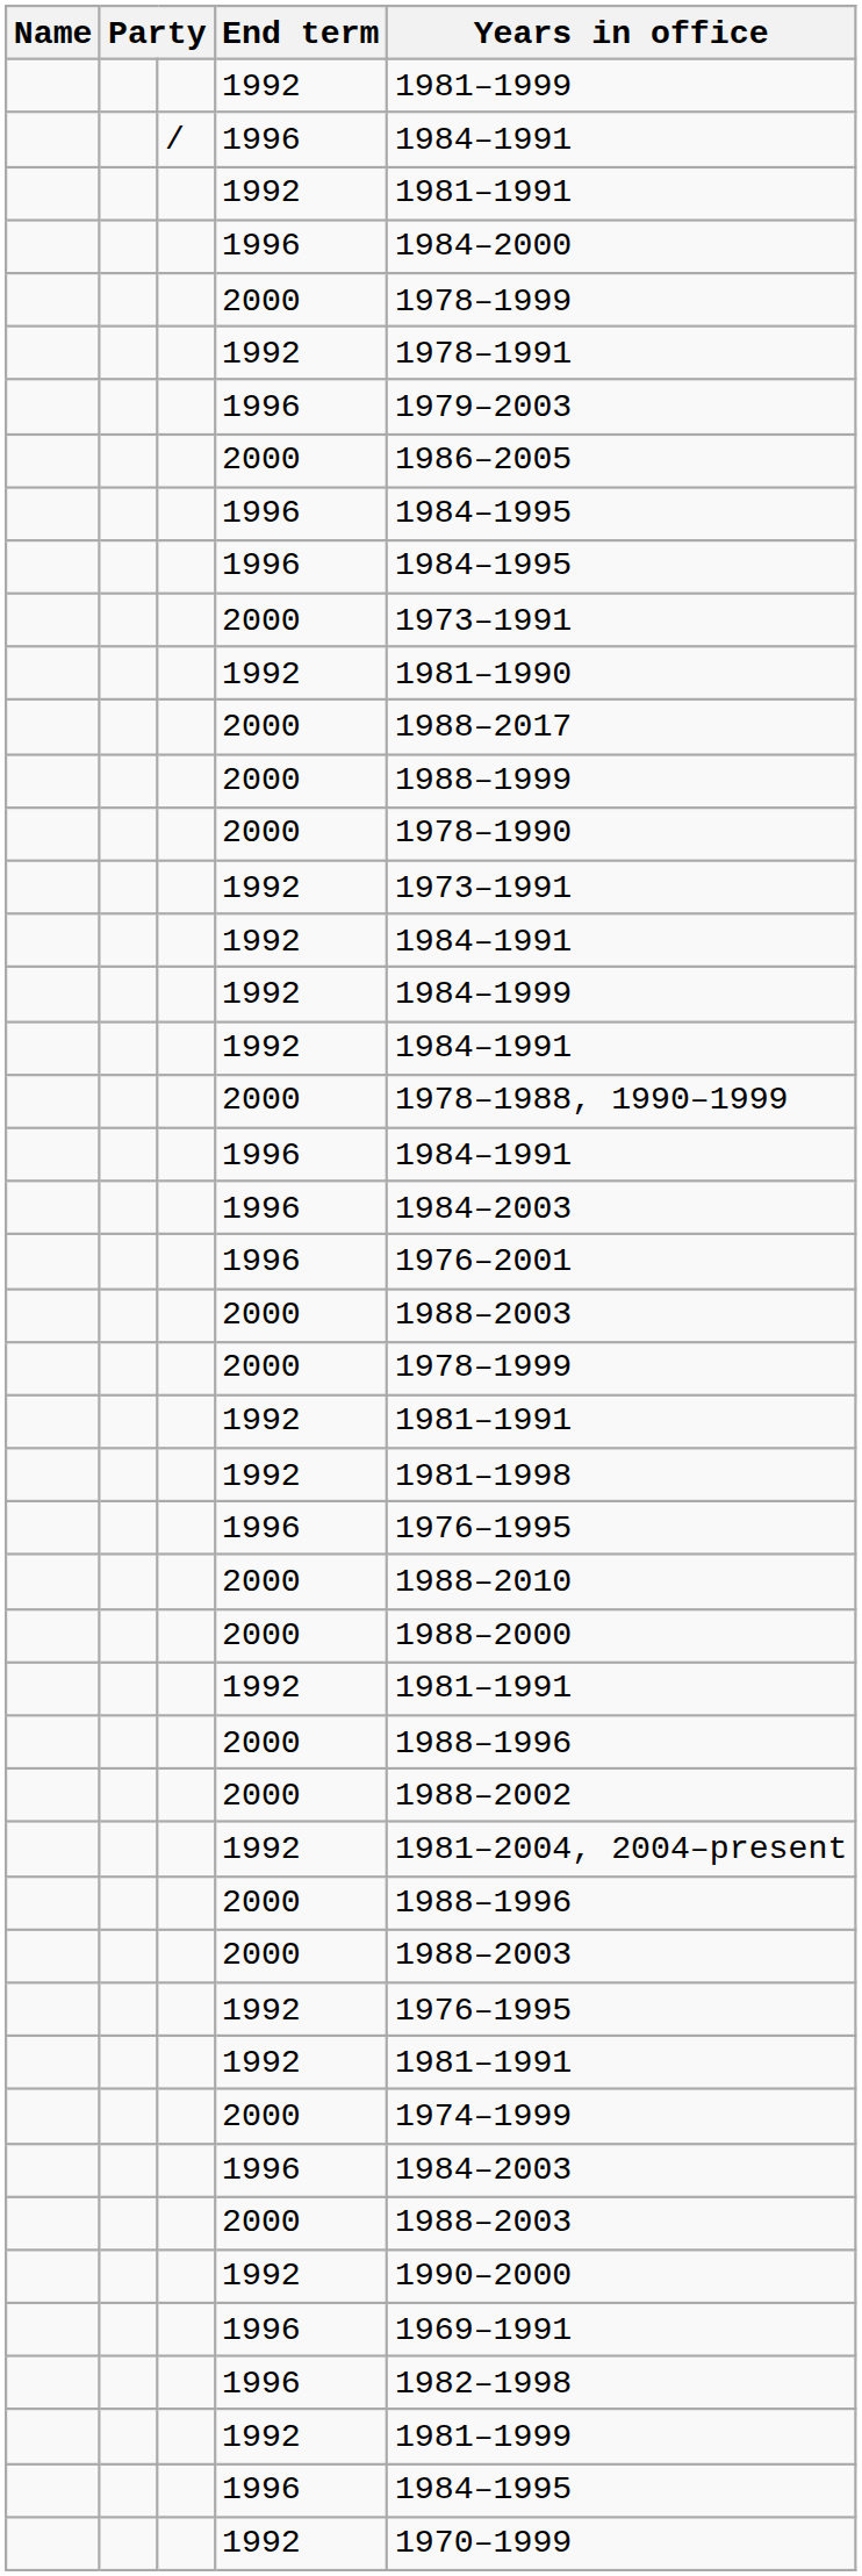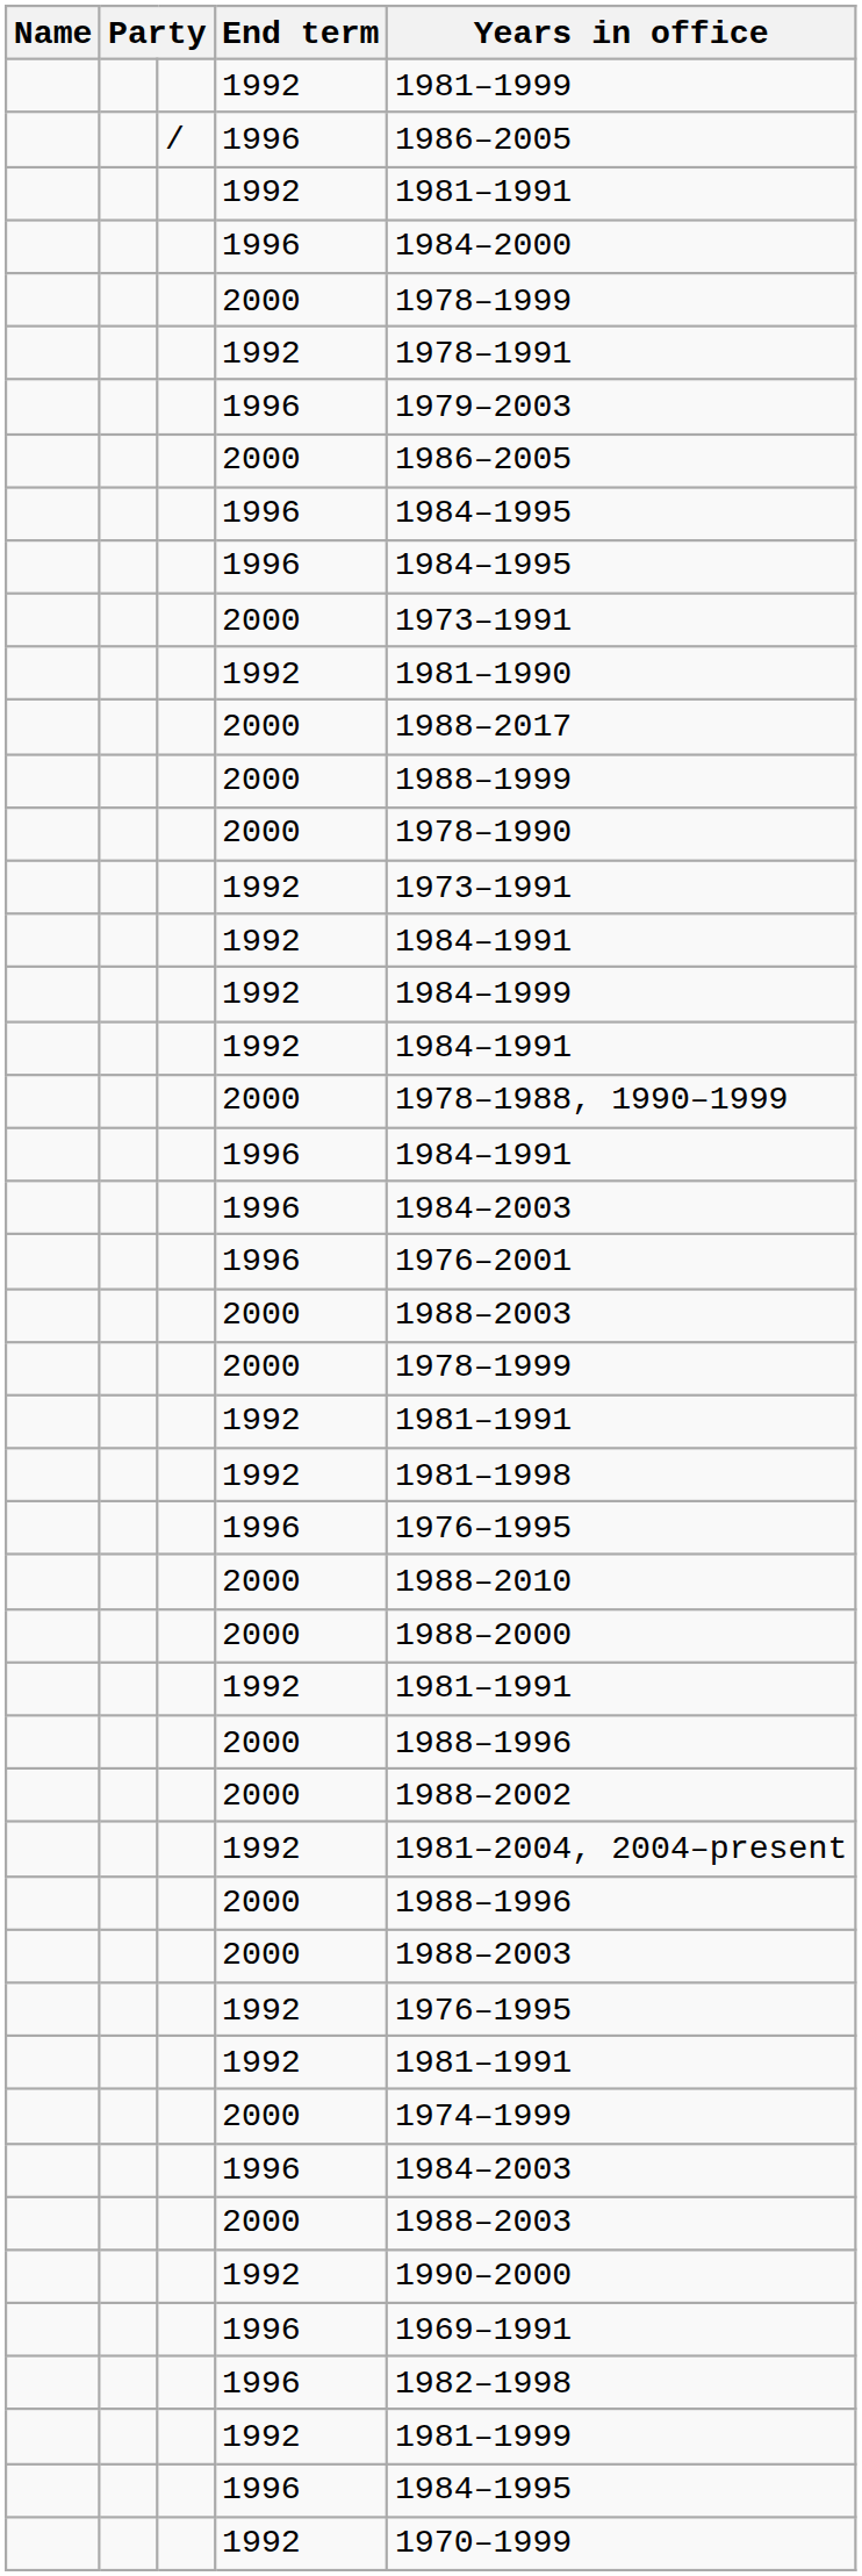/ / 1996 | Years in office: 1984–1991 -> 1986–2005
